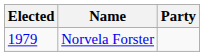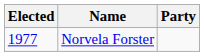Norvela Forster | Elected: 1979 -> 1977
